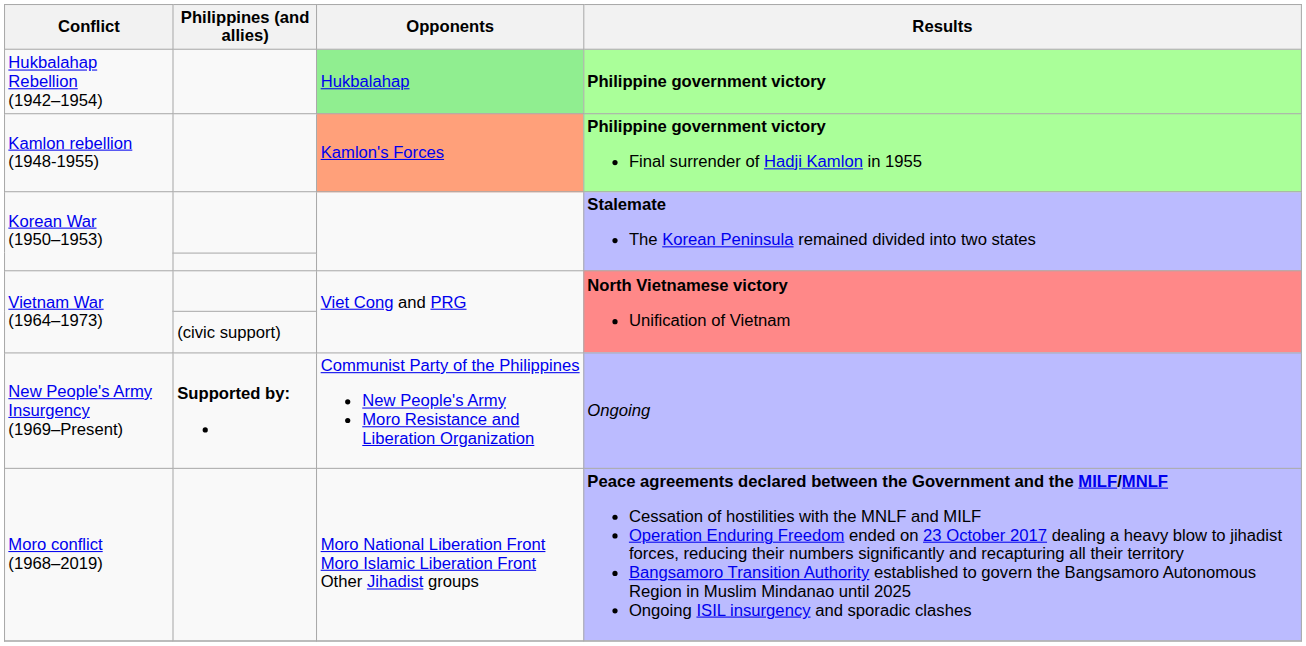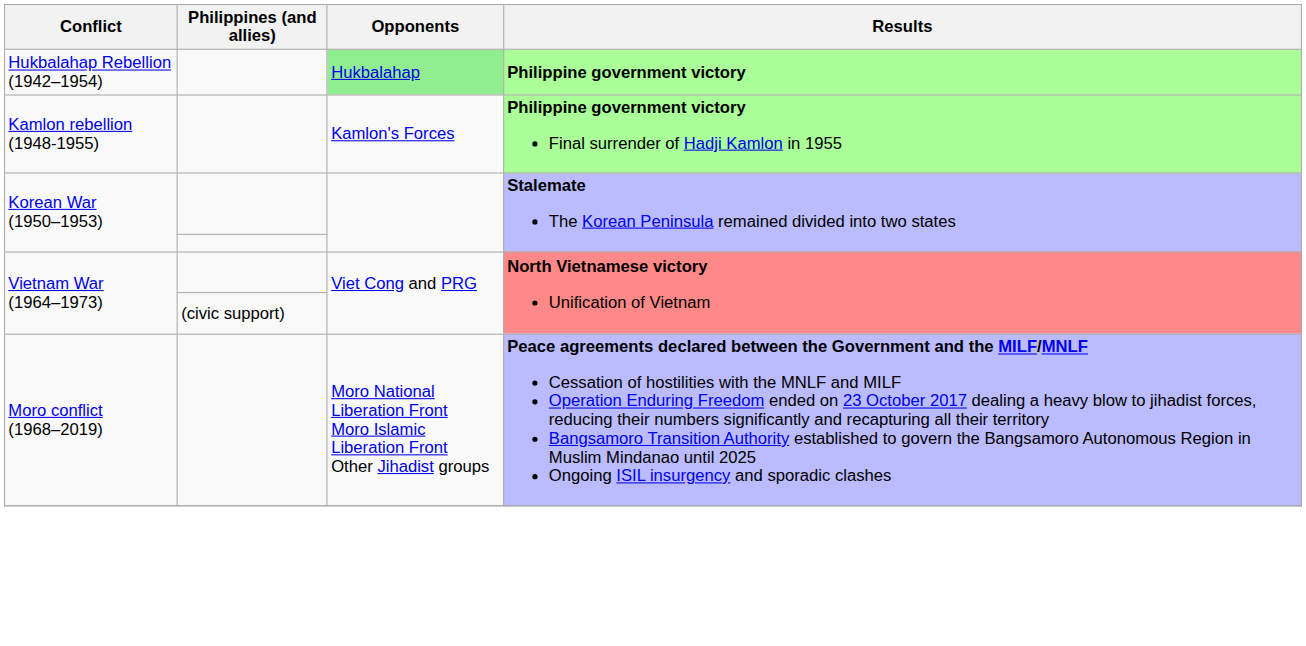Kamlon rebellion (1948-1955) | Opponents: lightsalmon background -> no background
- row: New People's Army Insurgency (1969–Present) | Supported by: | Communist Party of the Philippines New People's Army Moro Resistance and Liberation Organization | Ongoing
